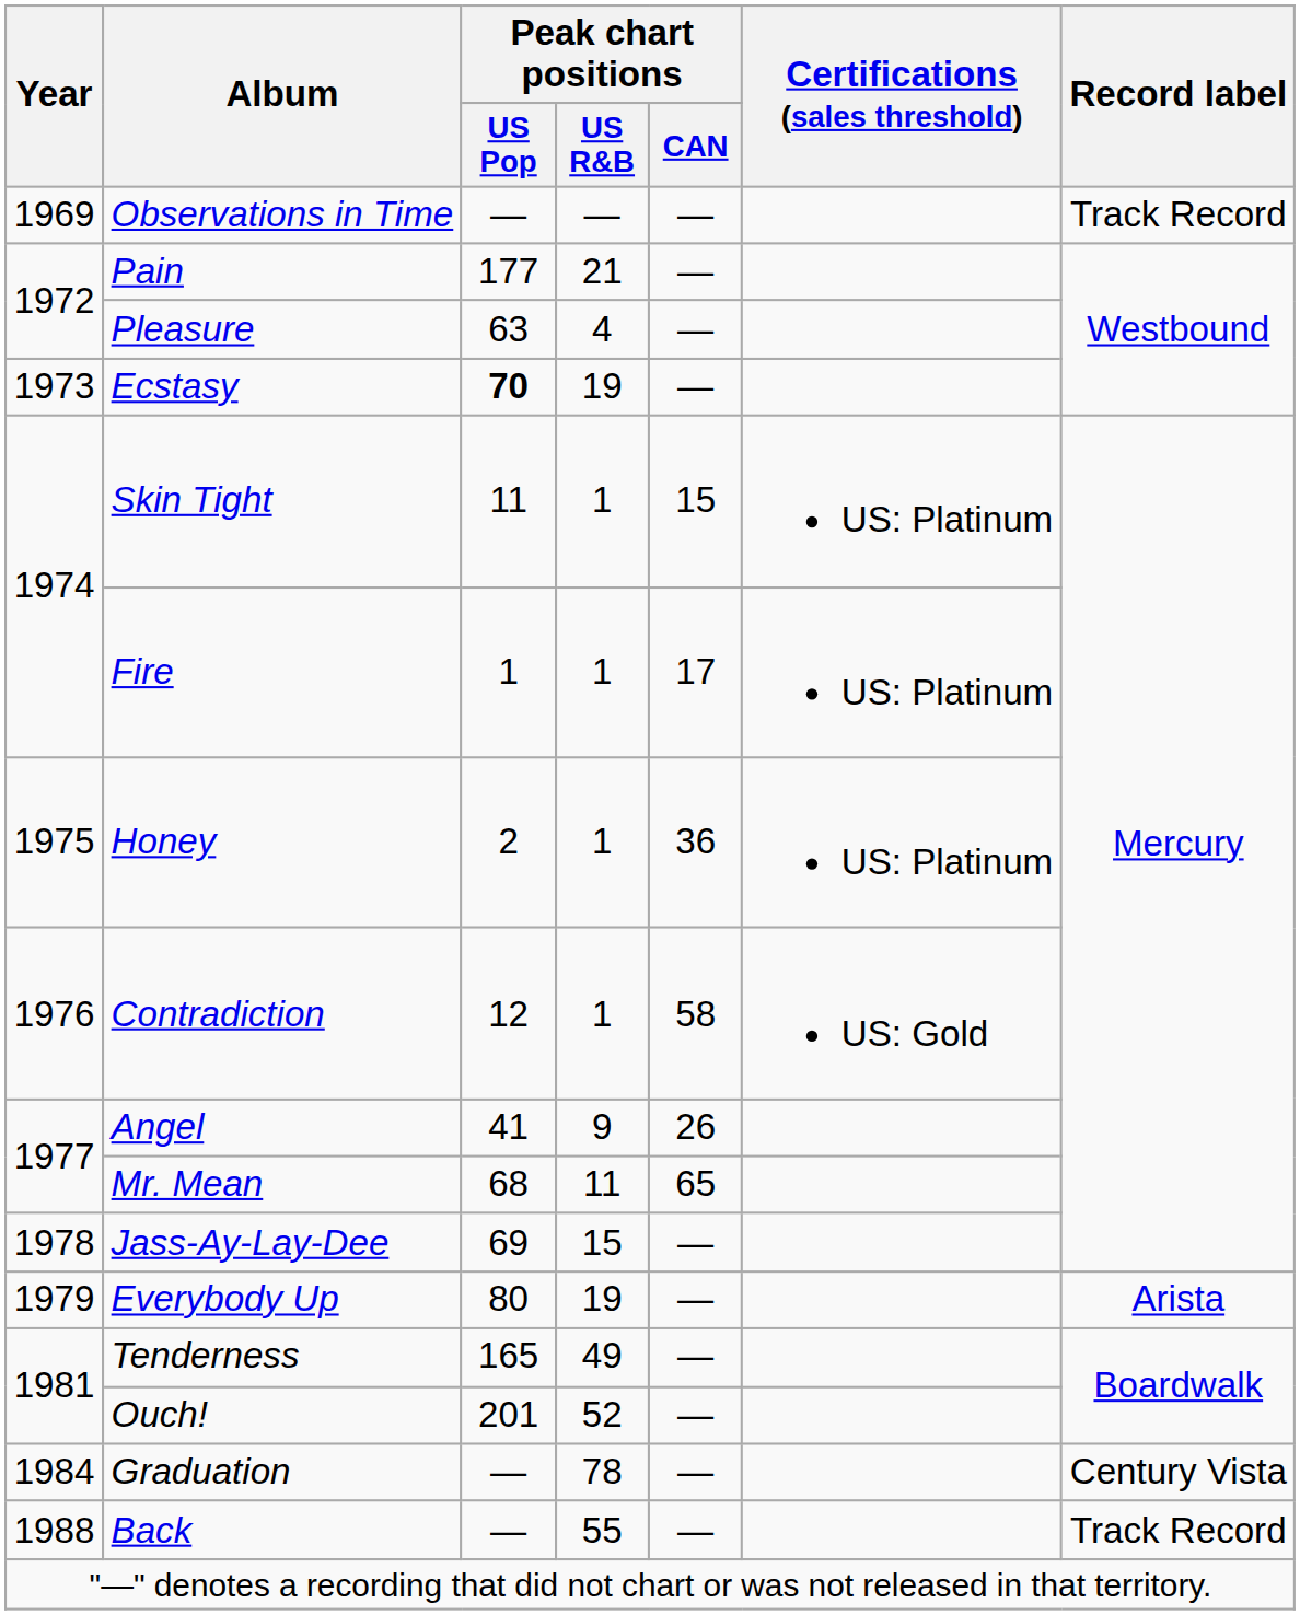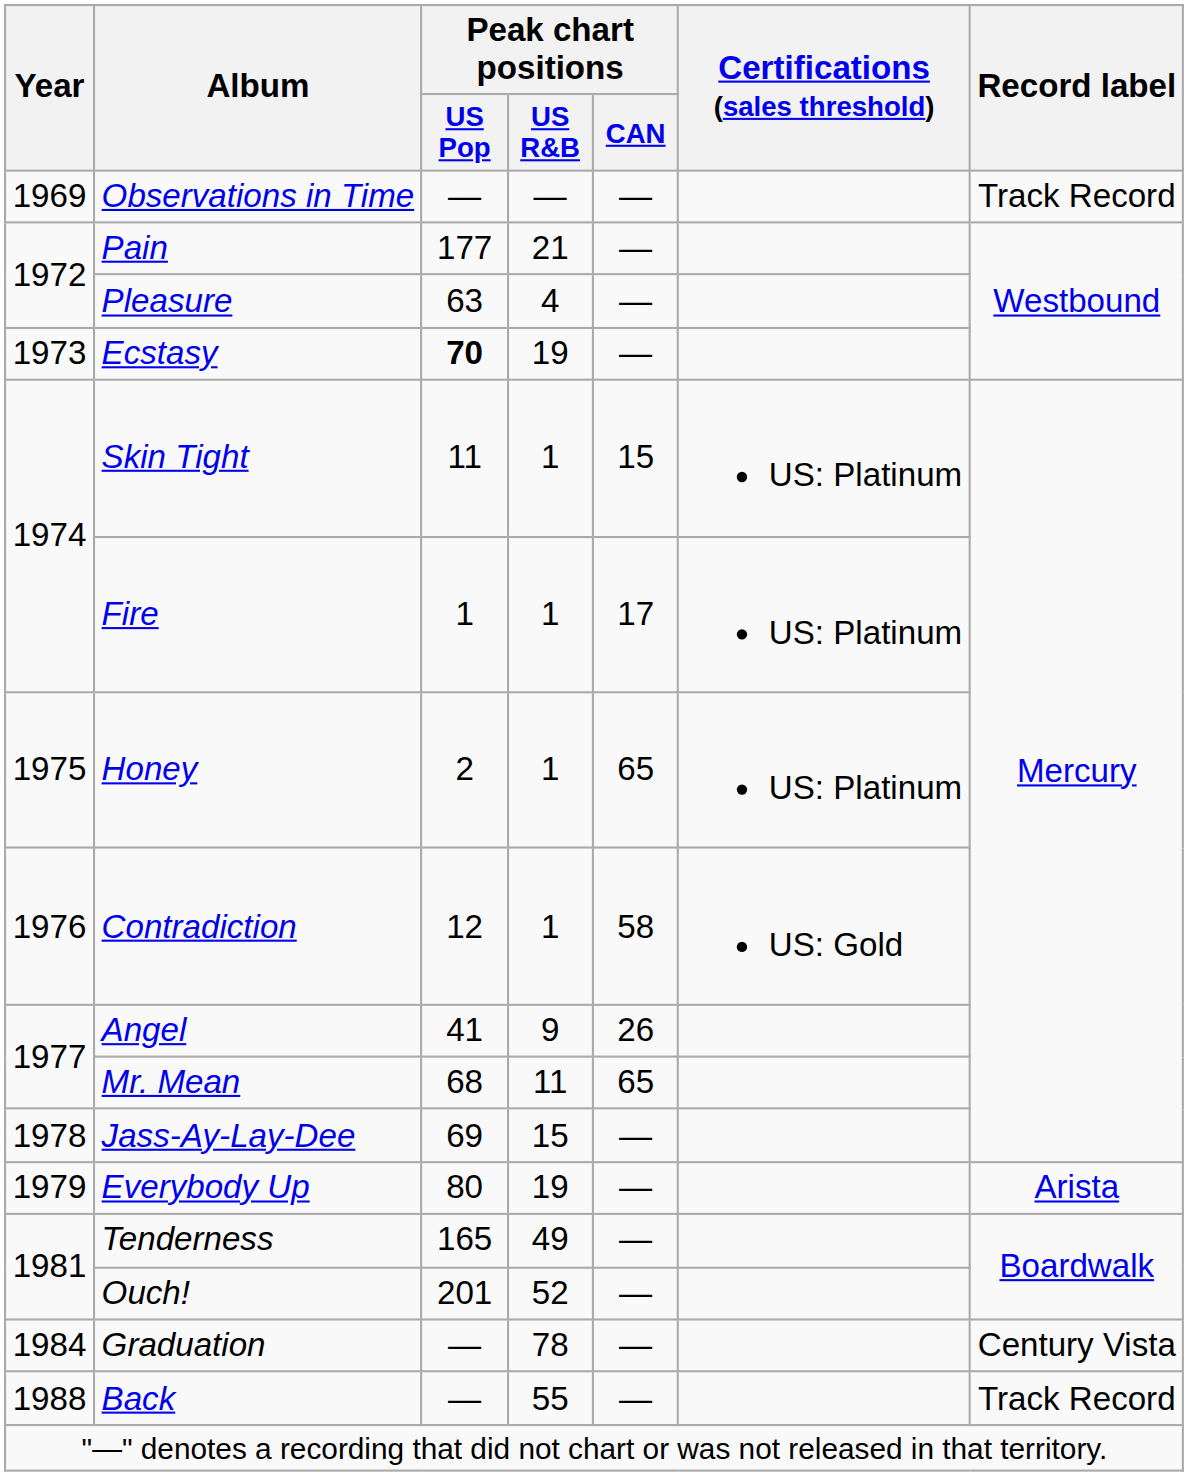Honey | Peak chart positions / CAN: 36 -> 65
